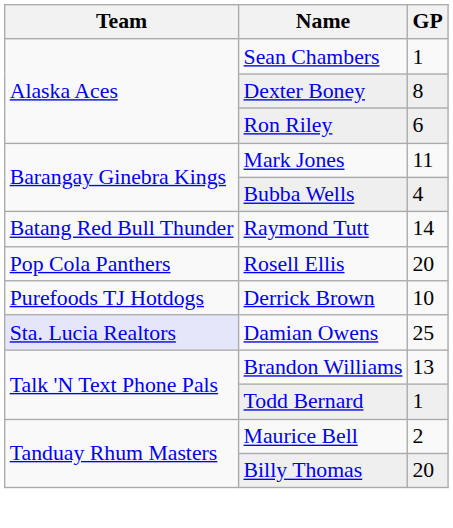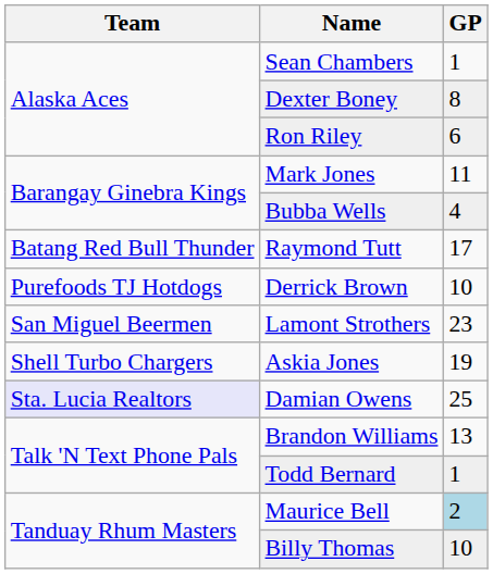Raymond Tutt | GP: 14 -> 17
- row: Pop Cola Panthers | Rosell Ellis | 20
+ row: San Miguel Beermen | Lamont Strothers | 23
+ row: Shell Turbo Chargers | Askia Jones | 19
Maurice Bell | GP: no background -> lightblue background
Billy Thomas | GP: 20 -> 10
